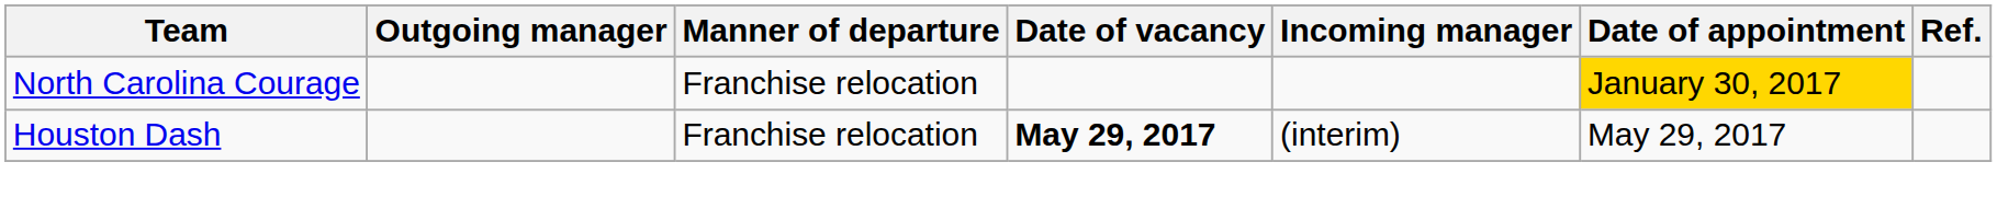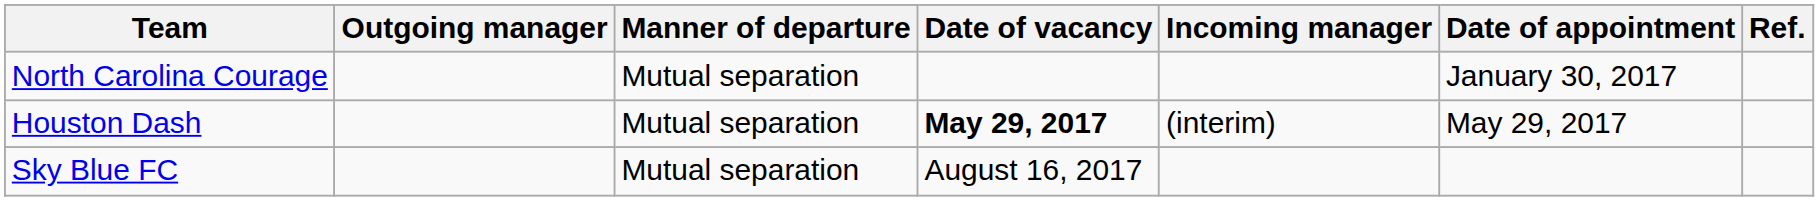North Carolina Courage | Manner of departure: Franchise relocation -> Mutual separation
North Carolina Courage | Date of appointment: gold background -> no background
Houston Dash | Manner of departure: Franchise relocation -> Mutual separation
+ row: Sky Blue FC | Mutual separation | August 16, 2017
